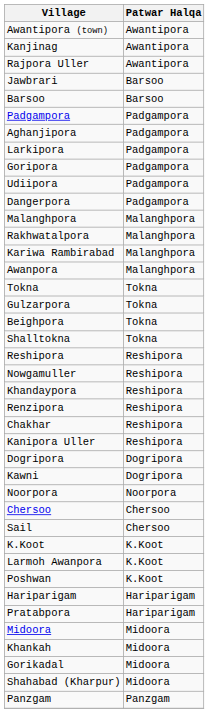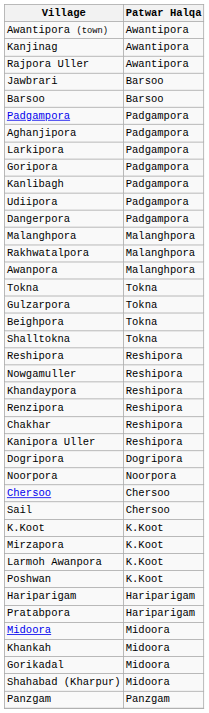+ row: Kanlibagh | Padgampora
- row: Kariwa Rambirabad | Malanghpora
- row: Kawni | Dogripora
+ row: Mirzapora | K.Koot
